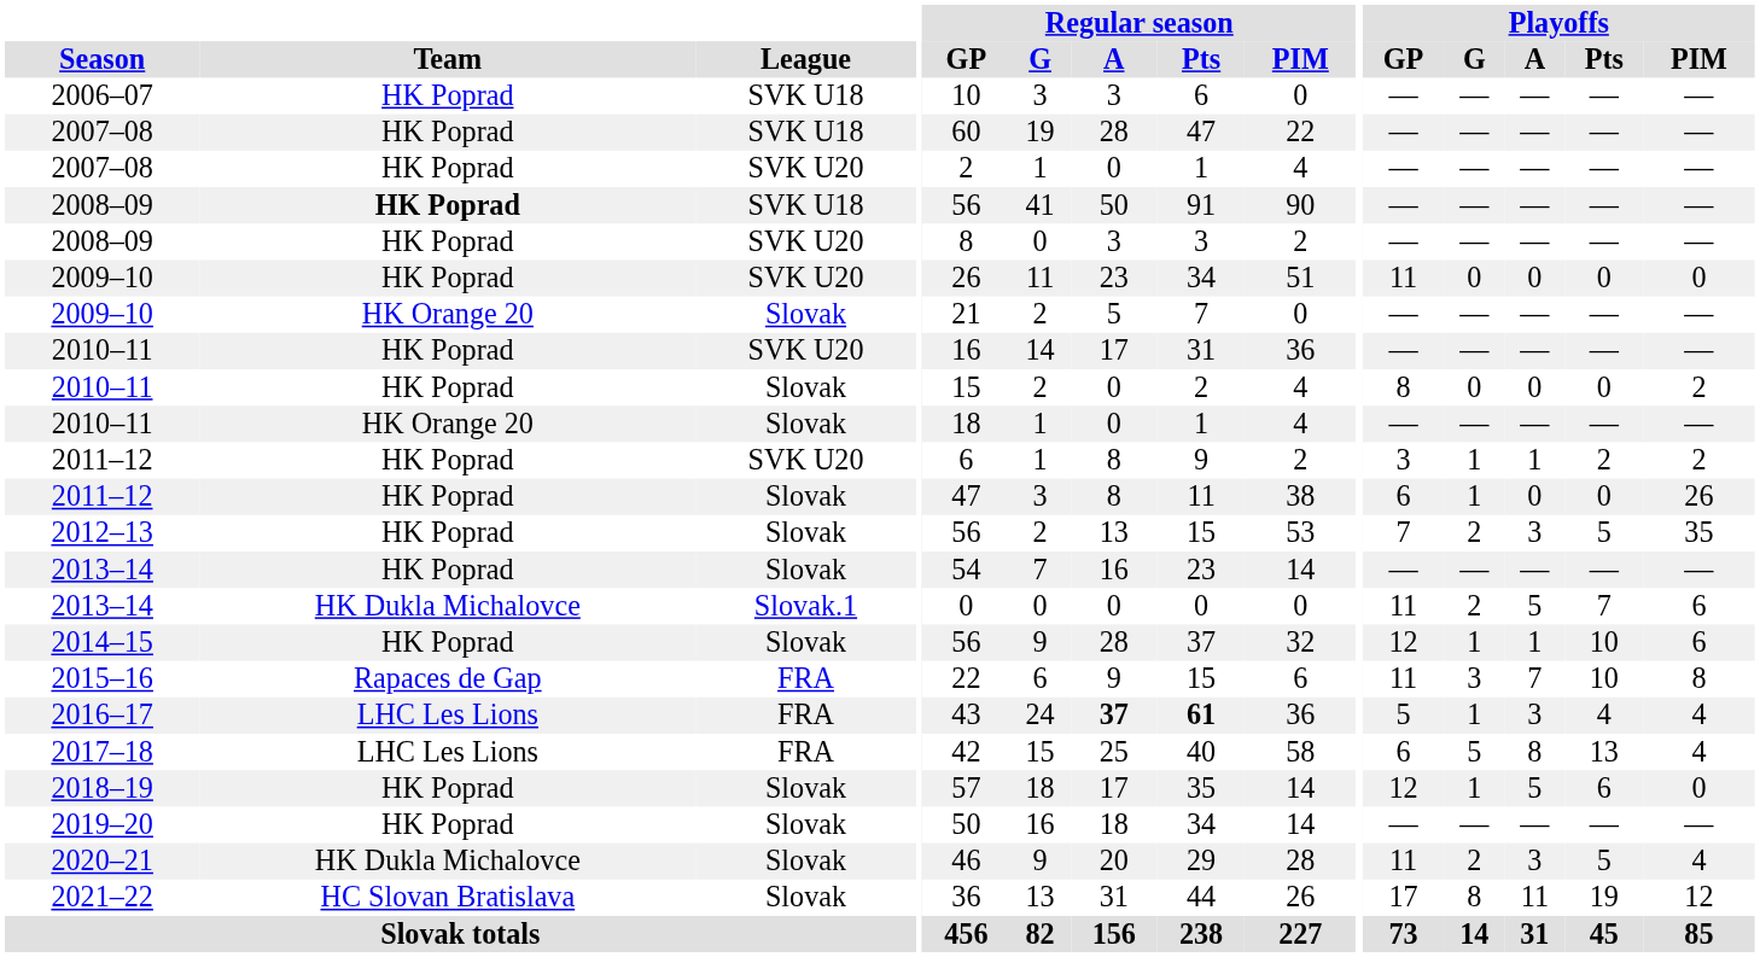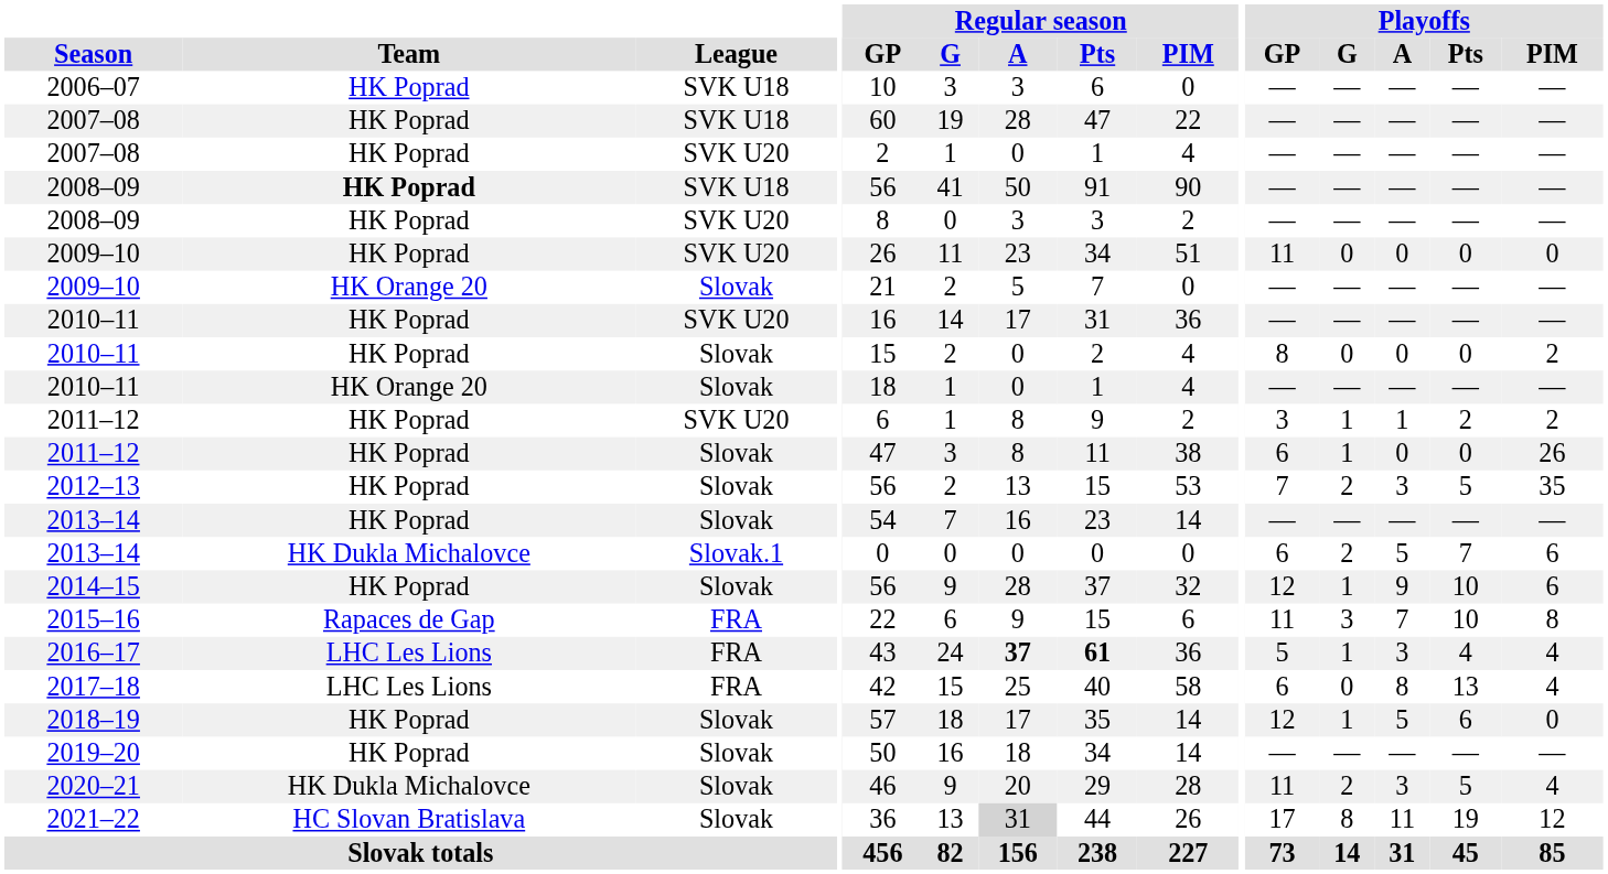2013–14 / Slovak.1 | Playoffs / GP: 11 -> 6
2014–15 | Playoffs / A: 1 -> 9
2017–18 | Playoffs / G: 5 -> 0
2021–22 | Regular season / A: no background -> lightgrey background
